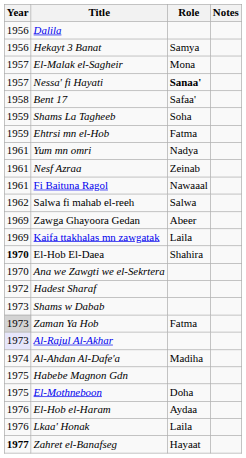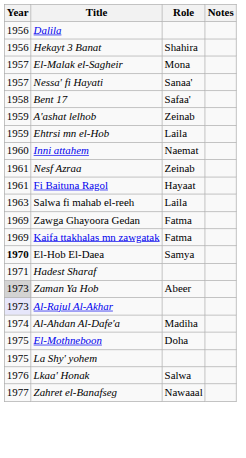Hekayt 3 Banat | Role: Samya -> Shahira
Nessa' fi Hayati | Role: bold -> normal
+ row: 1959 | A'ashat lelhob | Zeinab
- row: 1959 | Shams La Tagheeb | Soha
Ehtrsi mn el-Hob | Role: Fatma -> Laila
+ row: 1960 | Inni attahem | Naemat
- row: 1961 | Yum mn omri | Nadya
Fi Baituna Ragol | Role: Nawaaal -> Hayaat
Salwa fi mahab el-reeh | Year: 1962 -> 1963
Salwa fi mahab el-reeh | Role: Salwa -> Laila
Zawga Ghayoora Gedan | Role: Abeer -> Fatma
Kaifa ttakhalas mn zawgatak | Role: Laila -> Fatma
El-Hob El-Daea | Role: Shahira -> Samya
- row: 1970 | Ana we Zawgti we el-Sekrtera
Hadest Sharaf | Year: 1972 -> 1971
- row: 1973 | Shams w Dabab
Zaman Ya Hob | Role: Fatma -> Abeer
- row: 1975 | Habebe Magnon Gdn
+ row: 1975 | La Shy' yohem
- row: 1976 | El-Hob el-Haram | Aydaa
Lkaa' Honak | Role: Laila -> Salwa
Zahret el-Banafseg | Year: bold -> normal
Zahret el-Banafseg | Role: Hayaat -> Nawaaal
